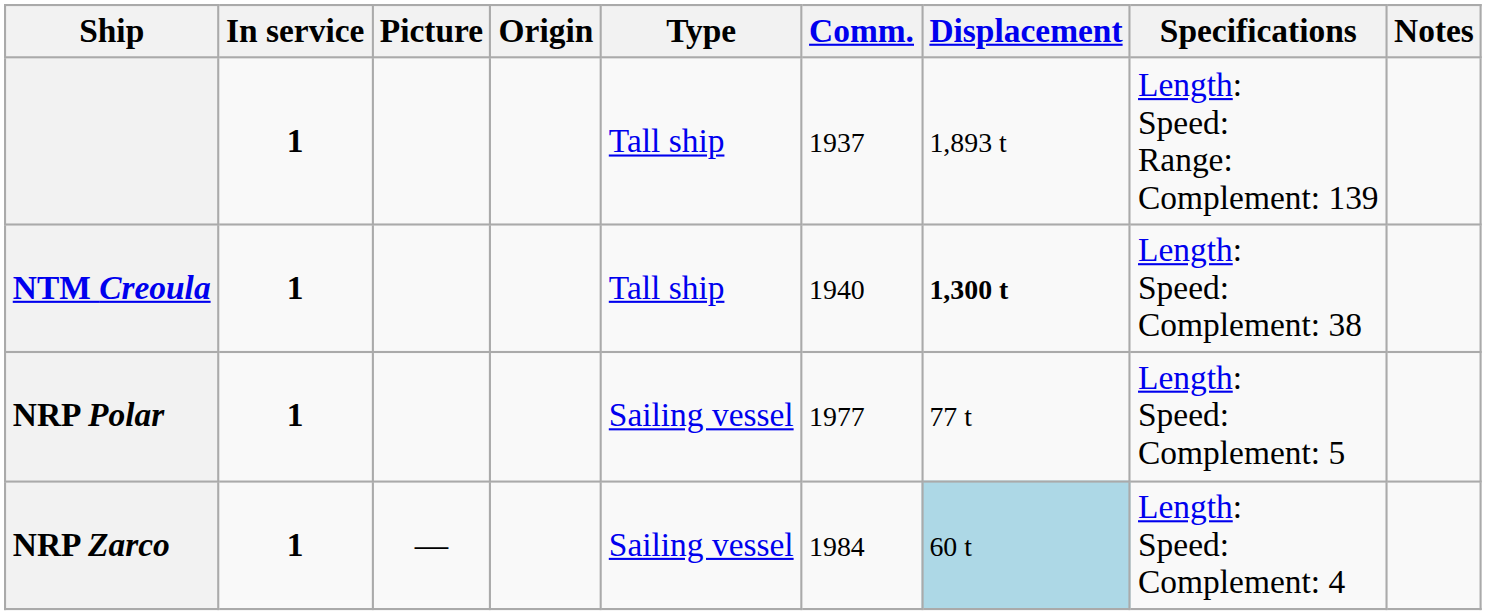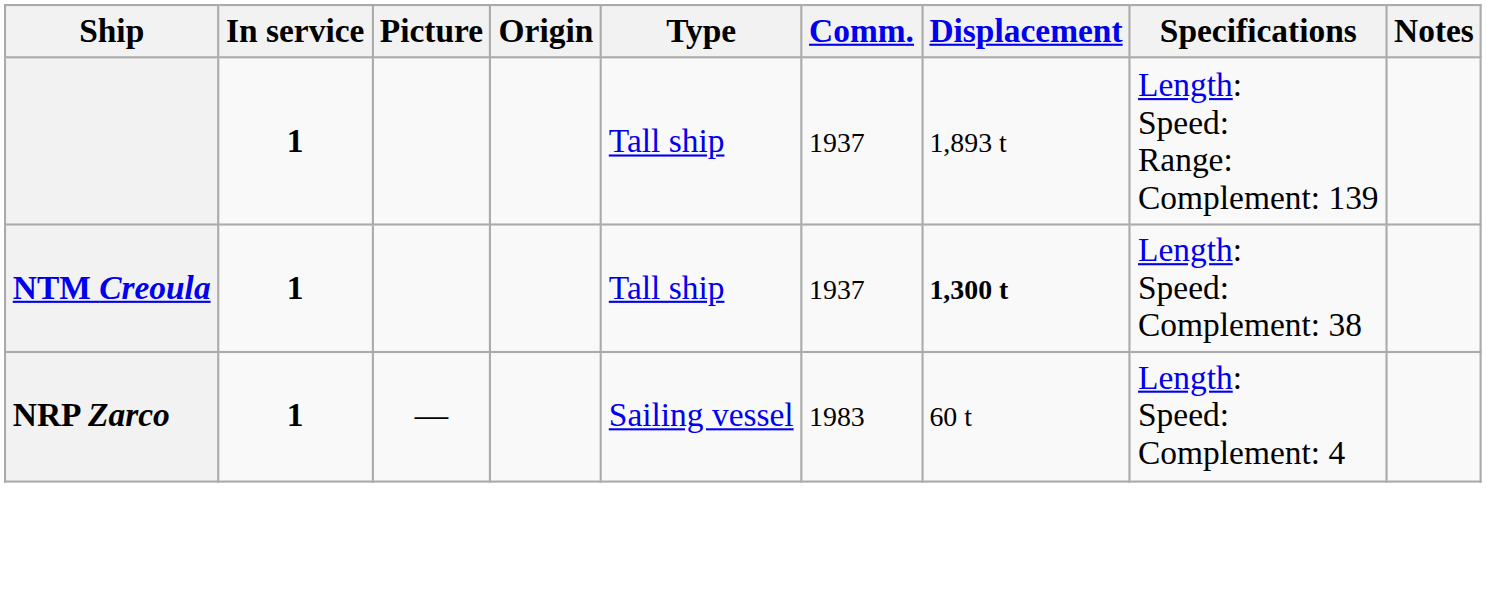NTM Creoula | Comm.: 1940 -> 1937
- row: NRP Polar | 1 | Sailing vessel | 1977 | 77 t | Length: Speed: Complement: 5
NRP Zarco | Comm.: 1984 -> 1983
NRP Zarco | Displacement: lightblue background -> no background
